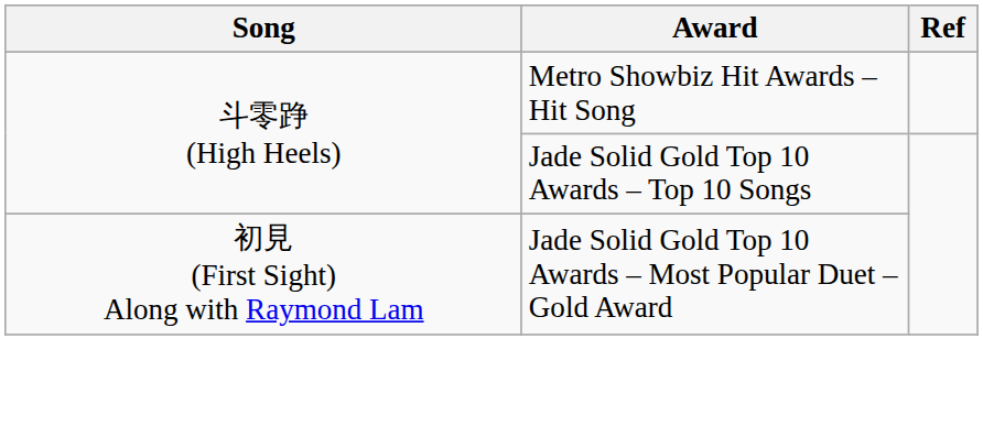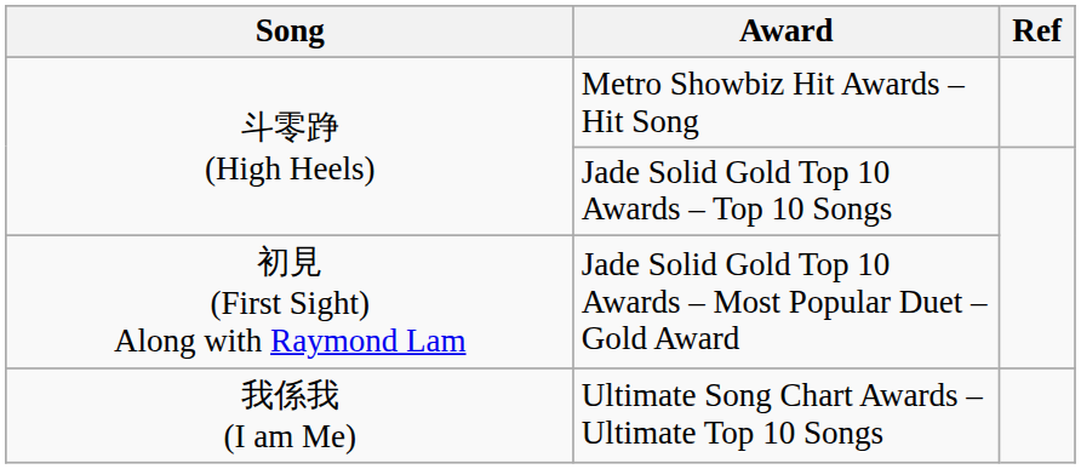+ row: 我係我 (I am Me) | Ultimate Song Chart Awards – Ultimate Top 10 Songs
